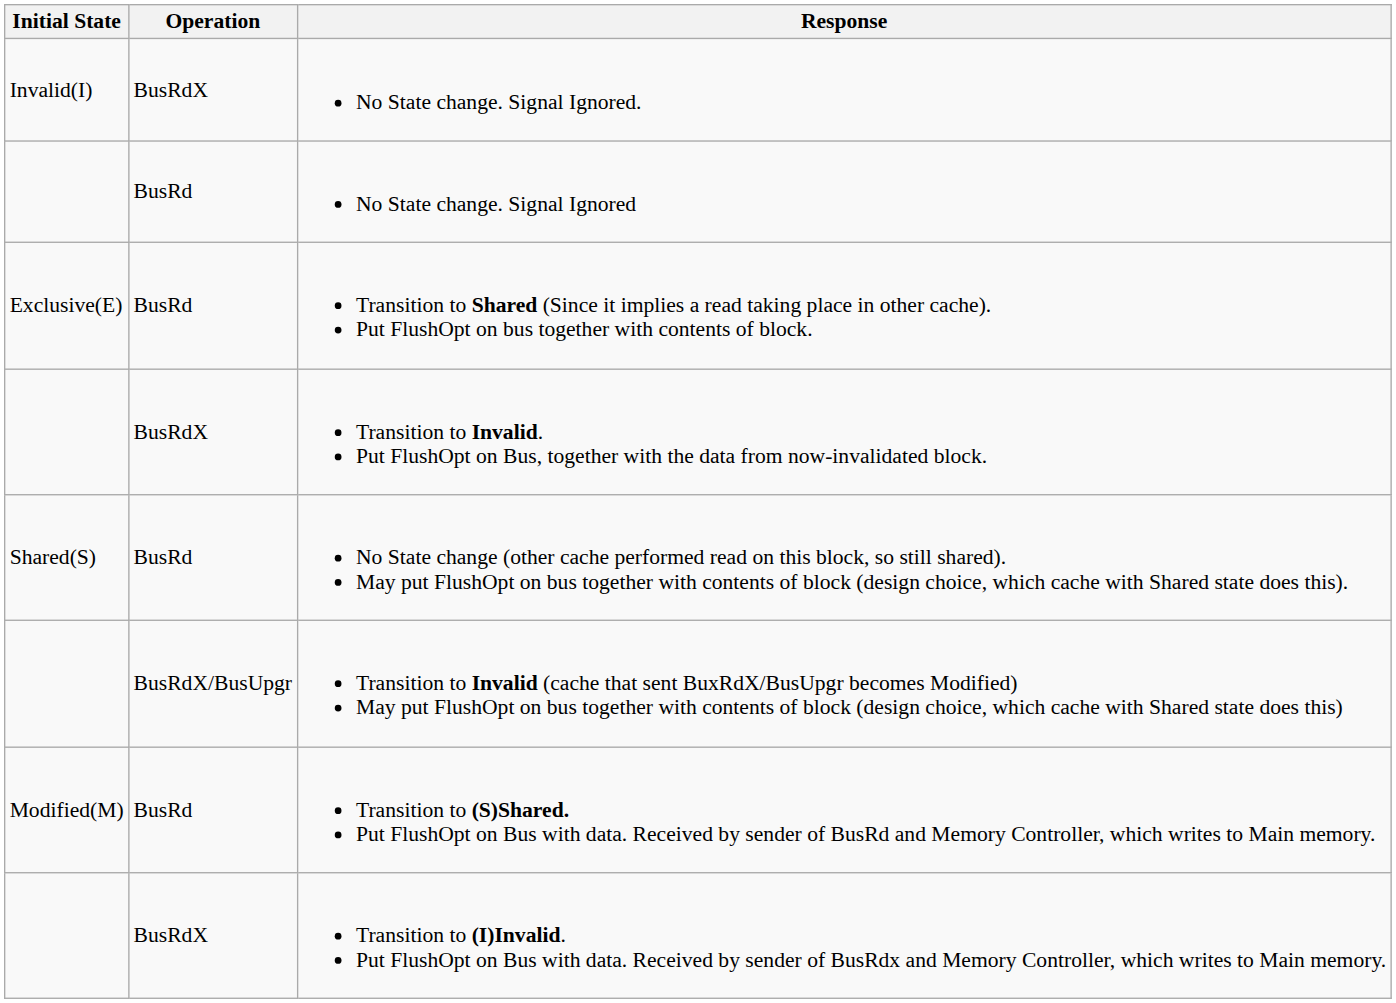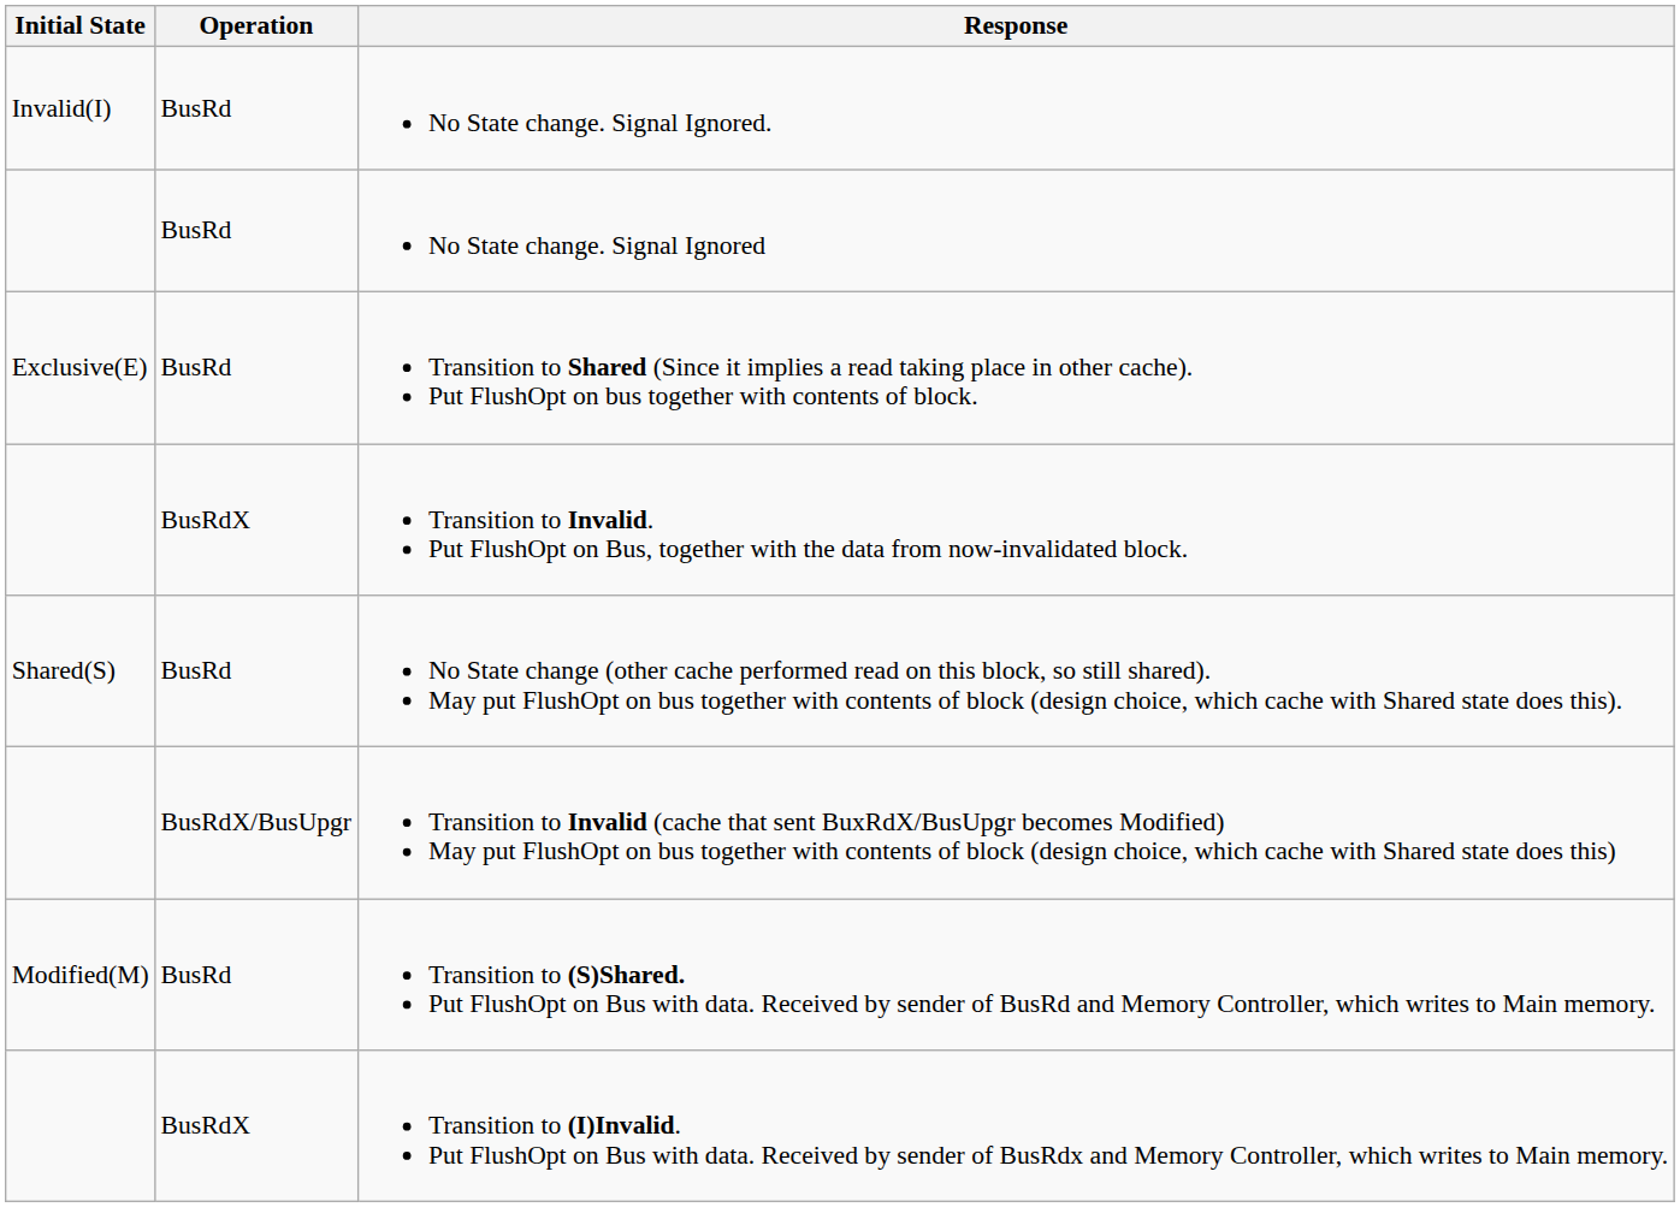No State change. Signal Ignored. | Operation: BusRdX -> BusRd
